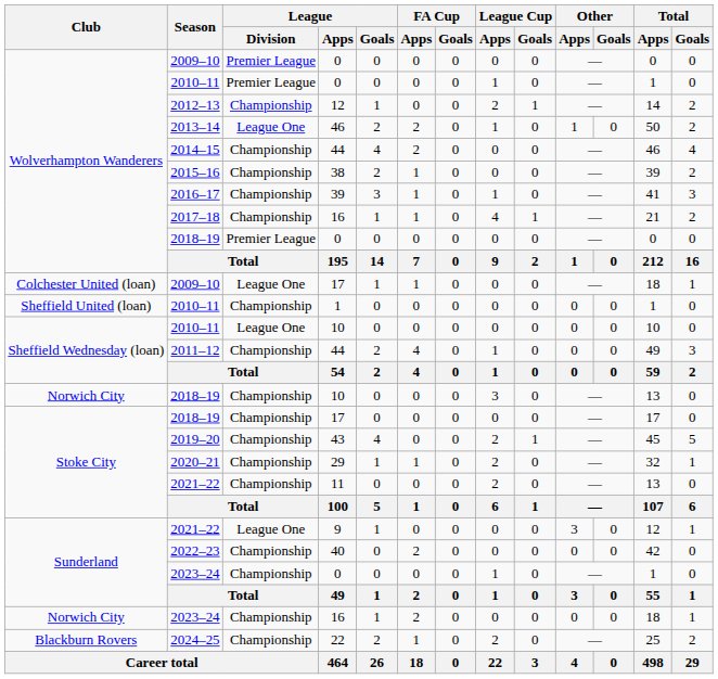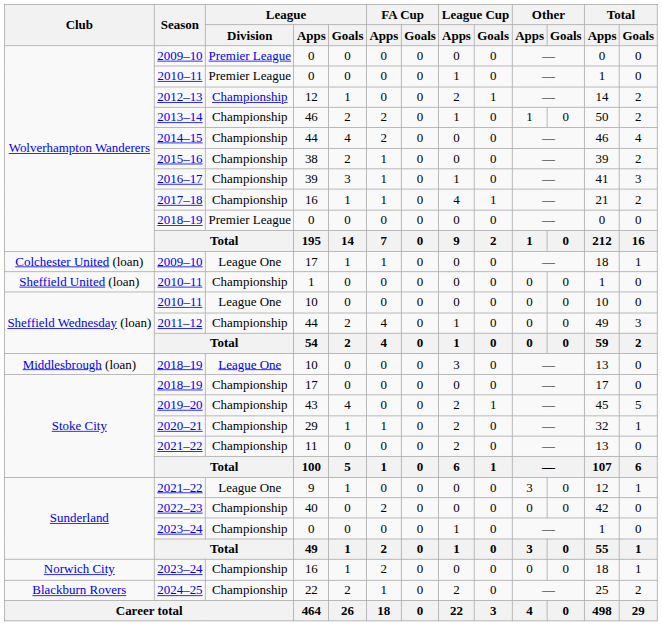2013–14 | League / Division: League One -> Championship
2018–19 / 10 | Club: Norwich City -> Middlesbrough (loan)
2018–19 / 10 | League / Division: Championship -> League One
